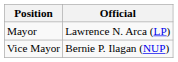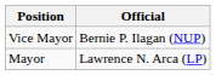rows swapped: Mayor <-> Vice Mayor
